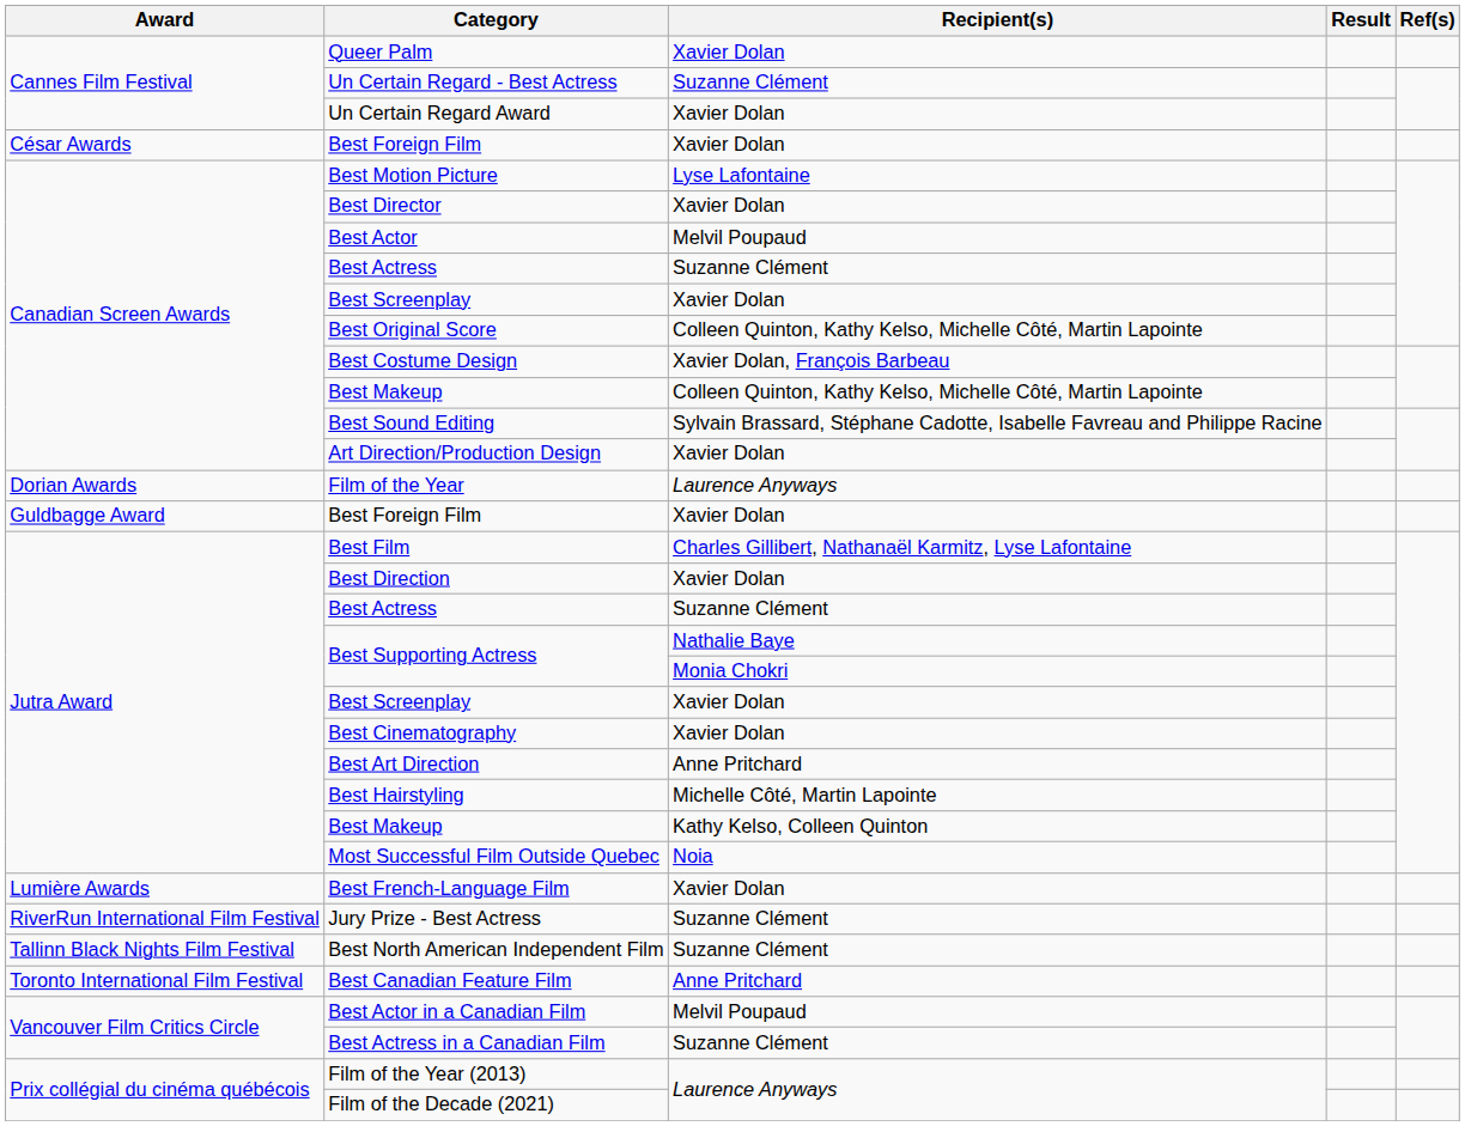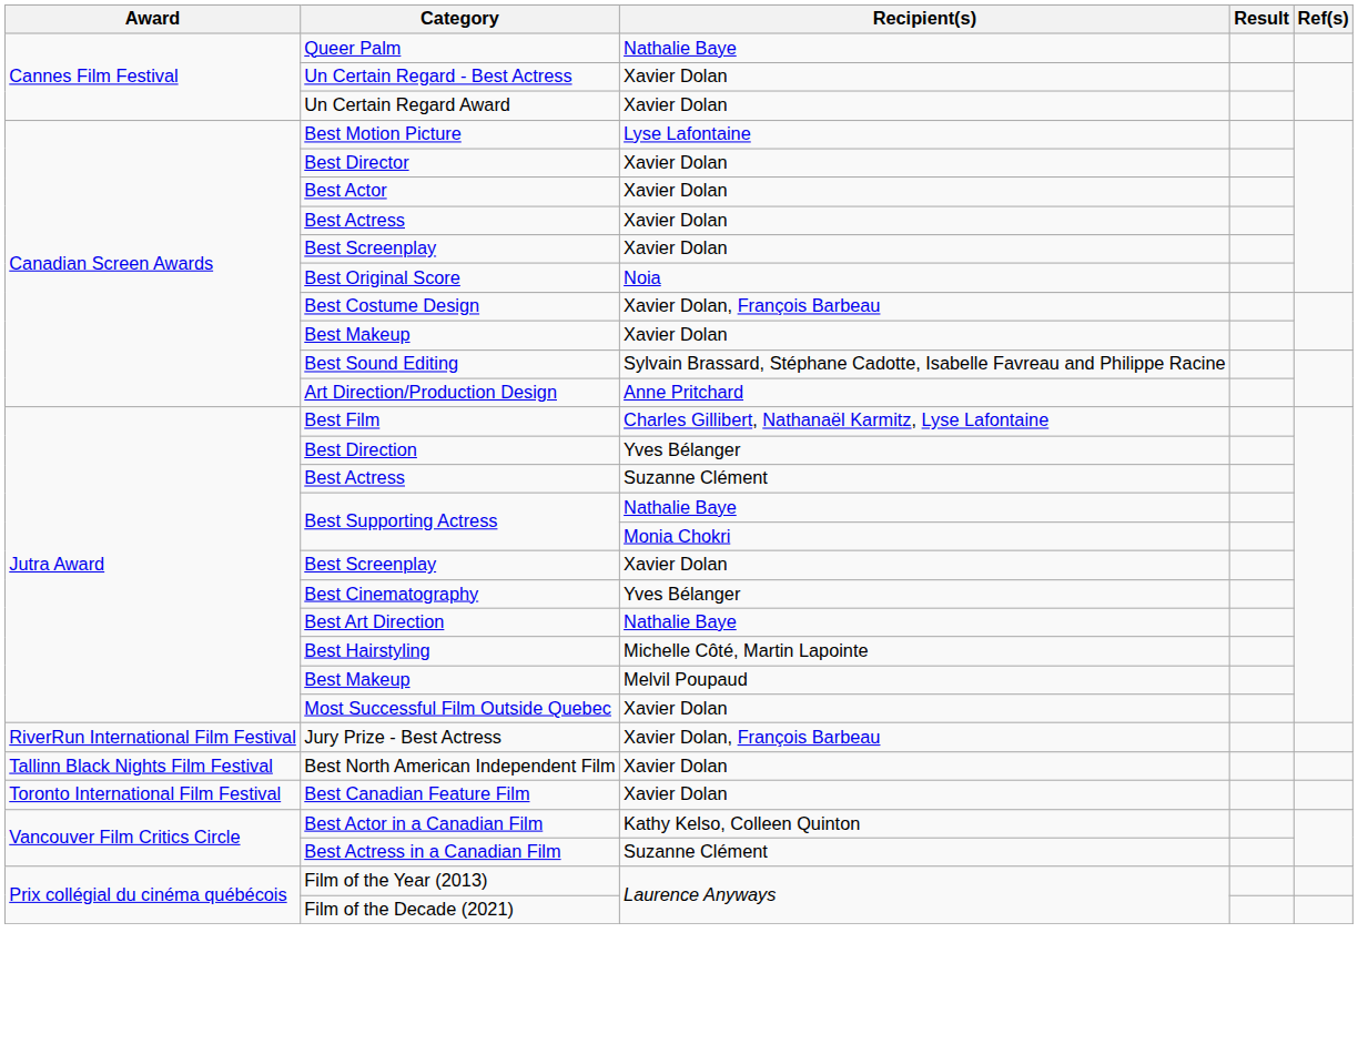Queer Palm | Recipient(s): Xavier Dolan -> Nathalie Baye
Un Certain Regard - Best Actress | Recipient(s): Suzanne Clément -> Xavier Dolan
- row: César Awards | Best Foreign Film | Xavier Dolan
Best Actor | Recipient(s): Melvil Poupaud -> Xavier Dolan
Canadian Screen Awards / Best Actress | Recipient(s): Suzanne Clément -> Xavier Dolan
Best Original Score | Recipient(s): Colleen Quinton, Kathy Kelso, Michelle Côté, Martin Lapointe -> Noia
Canadian Screen Awards / Best Makeup | Recipient(s): Colleen Quinton, Kathy Kelso, Michelle Côté, Martin Lapointe -> Xavier Dolan
Art Direction/Production Design | Recipient(s): Xavier Dolan -> Anne Pritchard
- row: Dorian Awards | Film of the Year | Laurence Anyways
- row: Guldbagge Award | Best Foreign Film | Xavier Dolan
Best Direction | Recipient(s): Xavier Dolan -> Yves Bélanger
Best Cinematography | Recipient(s): Xavier Dolan -> Yves Bélanger
Best Art Direction | Recipient(s): Anne Pritchard -> Nathalie Baye
Jutra Award / Best Makeup | Recipient(s): Kathy Kelso, Colleen Quinton -> Melvil Poupaud
Most Successful Film Outside Quebec | Recipient(s): Noia -> Xavier Dolan
- row: Lumière Awards | Best French-Language Film | Xavier Dolan
Jury Prize - Best Actress | Recipient(s): Suzanne Clément -> Xavier Dolan, François Barbeau
Best North American Independent Film | Recipient(s): Suzanne Clément -> Xavier Dolan
Best Canadian Feature Film | Recipient(s): Anne Pritchard -> Xavier Dolan
Best Actor in a Canadian Film | Recipient(s): Melvil Poupaud -> Kathy Kelso, Colleen Quinton
